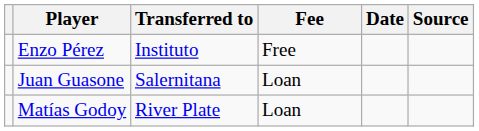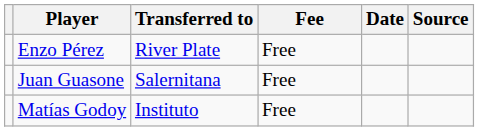Enzo Pérez | Transferred to: Instituto -> River Plate
Juan Guasone | Fee: Loan -> Free
Matías Godoy | Transferred to: River Plate -> Instituto
Matías Godoy | Fee: Loan -> Free
